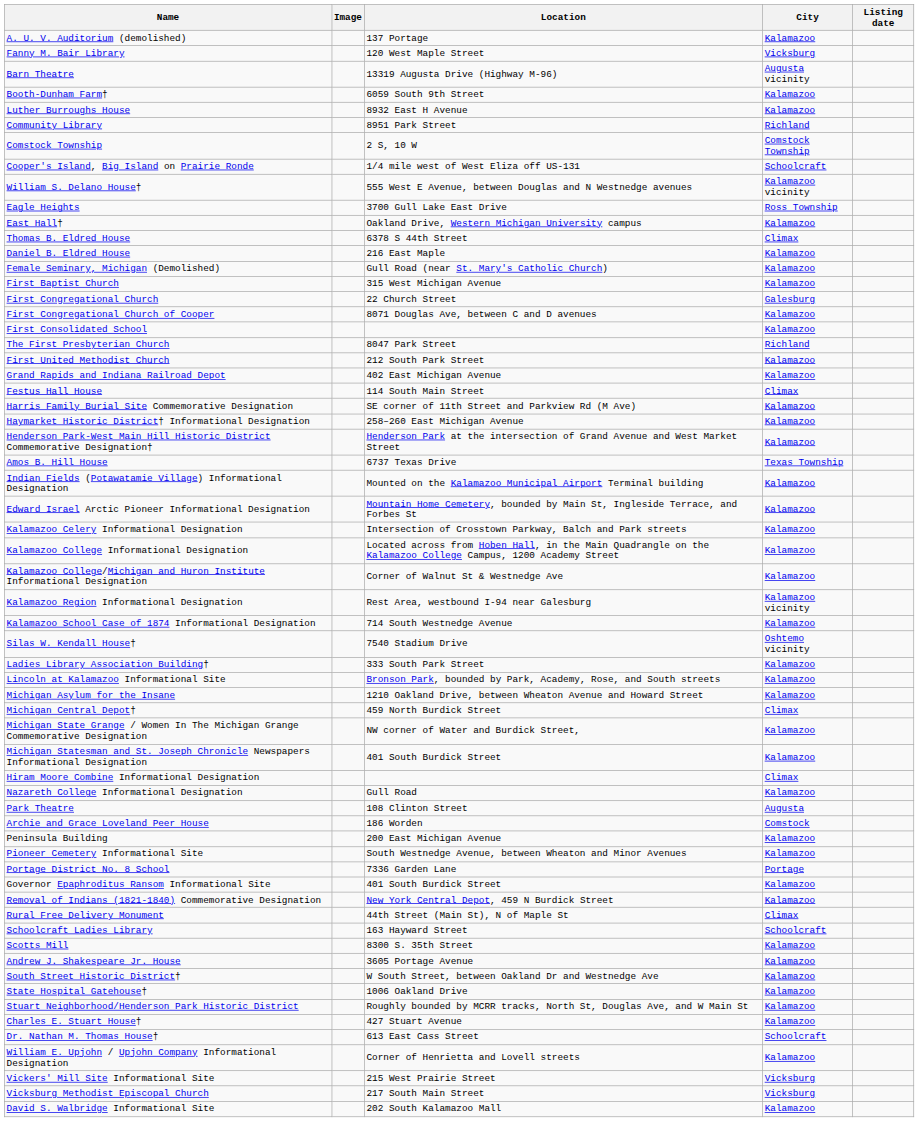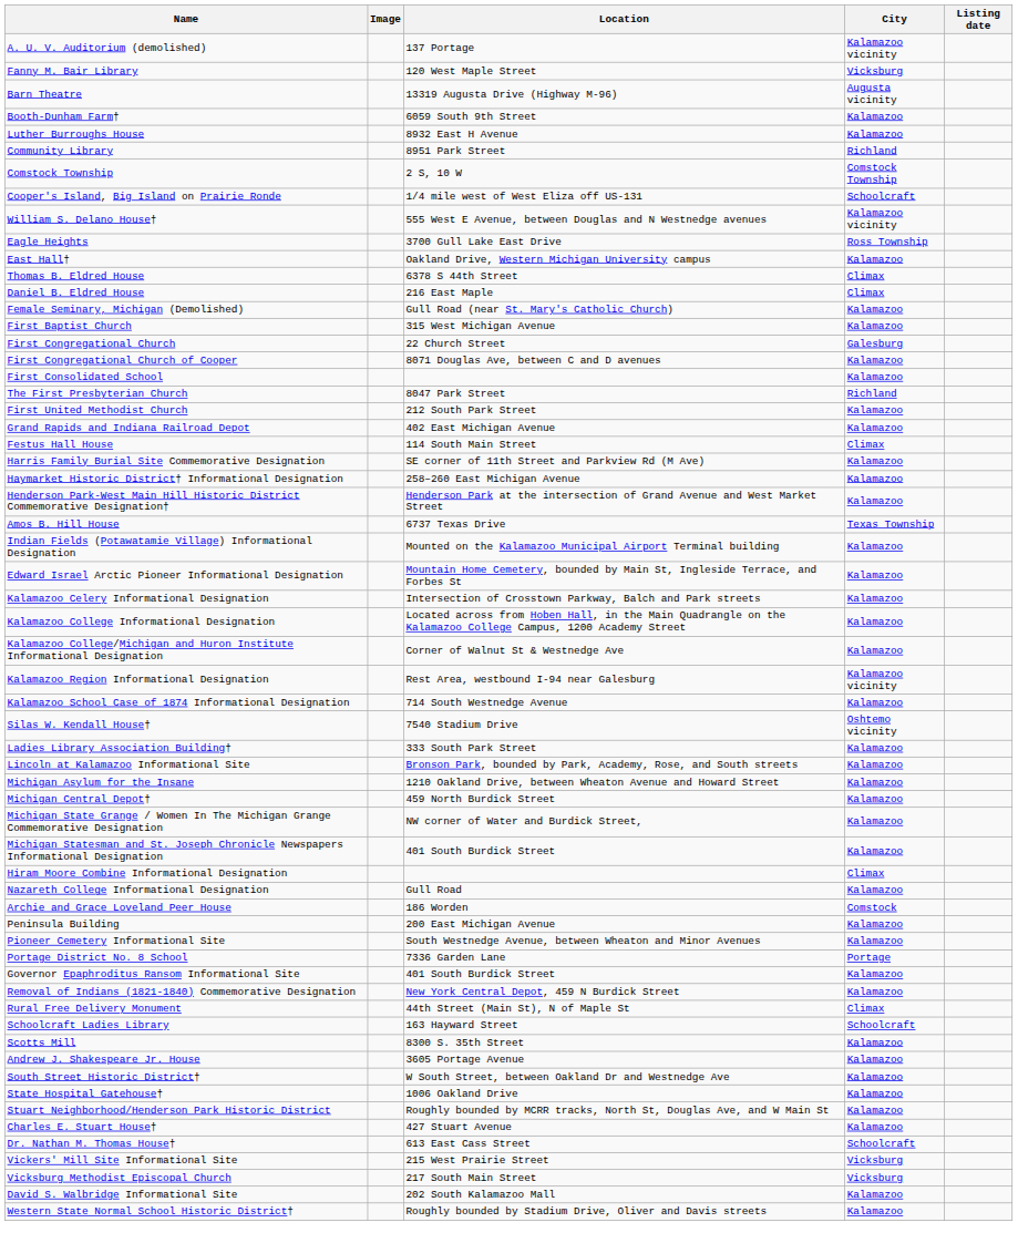A. U. V. Auditorium (demolished) | City: Kalamazoo -> Kalamazoo vicinity
Daniel B. Eldred House | City: Kalamazoo -> Climax
Michigan Central Depot† | City: Climax -> Kalamazoo
- row: Park Theatre | 108 Clinton Street | Augusta
- row: William E. Upjohn / Upjohn Company Informational Designation | Corner of Henrietta and Lovell streets | Kalamazoo
+ row: Western State Normal School Historic District† | Roughly bounded by Stadium Drive, Oliver and Davis streets | Kalamazoo
